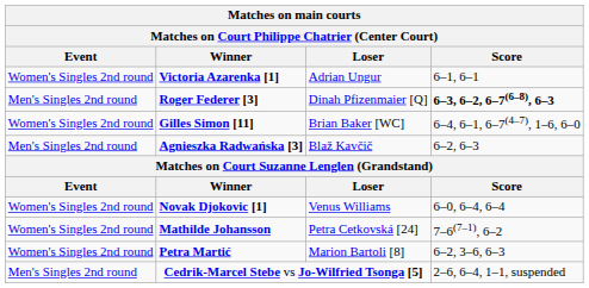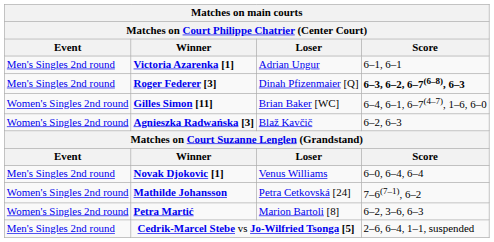Victoria Azarenka [1] | Event: Women's Singles 2nd round -> Men's Singles 2nd round
Agnieszka Radwańska [3] | Event: Men's Singles 2nd round -> Women's Singles 2nd round
Novak Djokovic [1] | Event: Women's Singles 2nd round -> Men's Singles 2nd round
